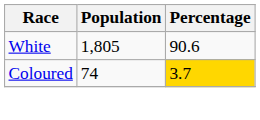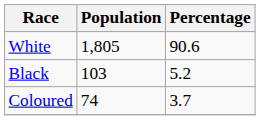+ row: Black | 103 | 5.2
Coloured | Percentage: gold background -> no background
